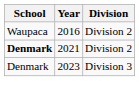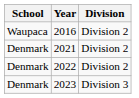2021 | School: bold -> normal
+ row: Denmark | 2022 | Division 2
